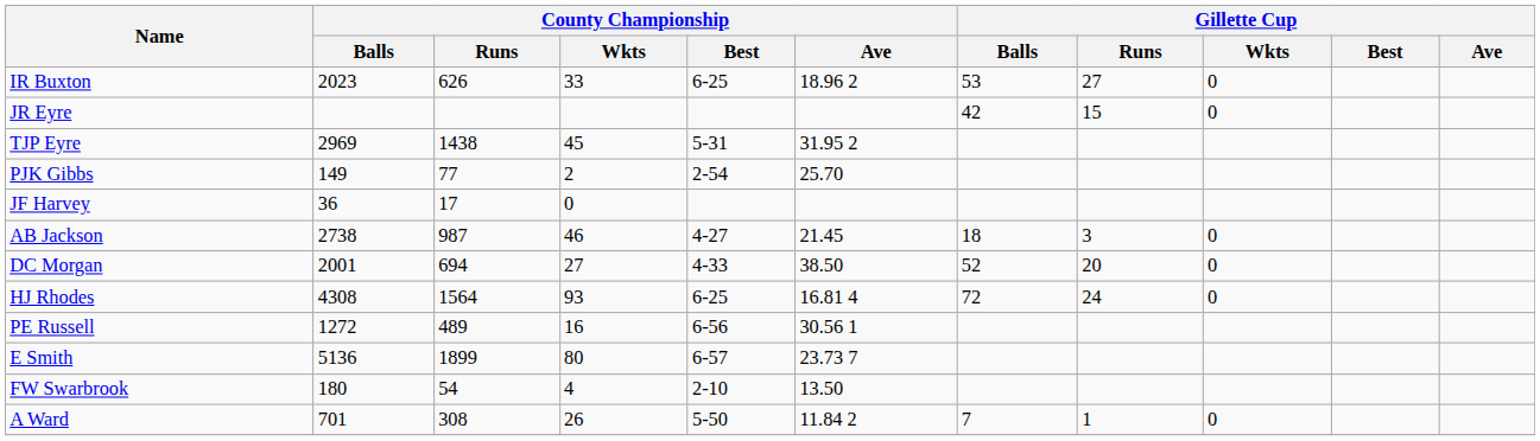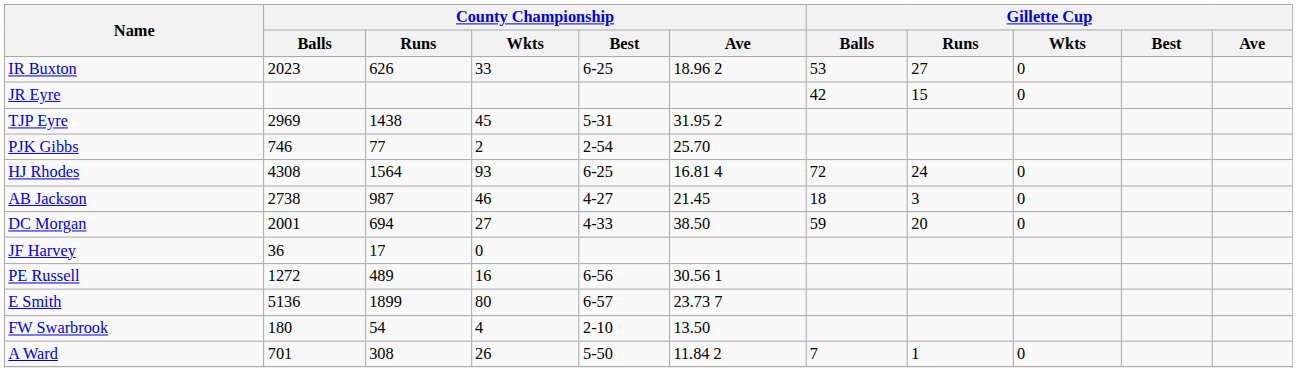PJK Gibbs | County Championship / Balls: 149 -> 746
rows swapped: JF Harvey <-> HJ Rhodes
DC Morgan | Gillette Cup / Balls: 52 -> 59
